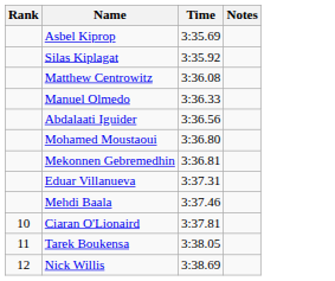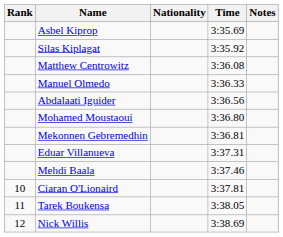+ column: Nationality
